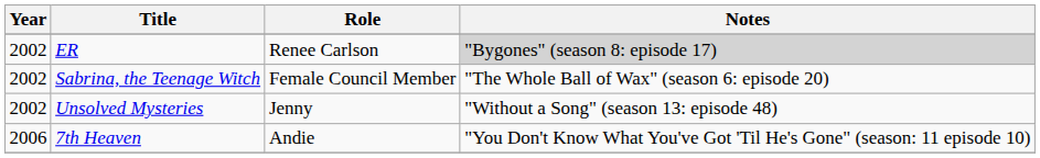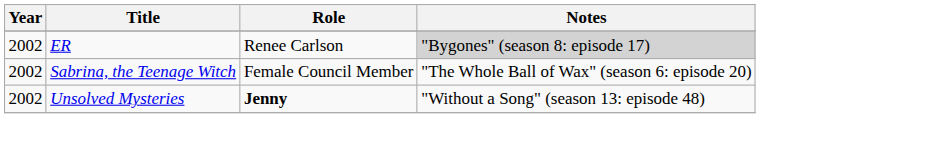Unsolved Mysteries | Role: normal -> bold
- row: 2006 | 7th Heaven | Andie | "You Don't Know What You've Got 'Til He's Gone" (season: 11 episode 10)
